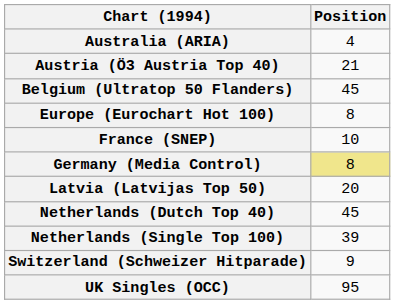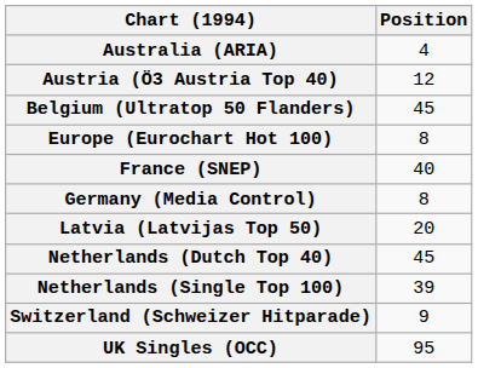Austria (Ö3 Austria Top 40) | Position: 21 -> 12
France (SNEP) | Position: 10 -> 40
Germany (Media Control) | Position: khaki background -> no background
